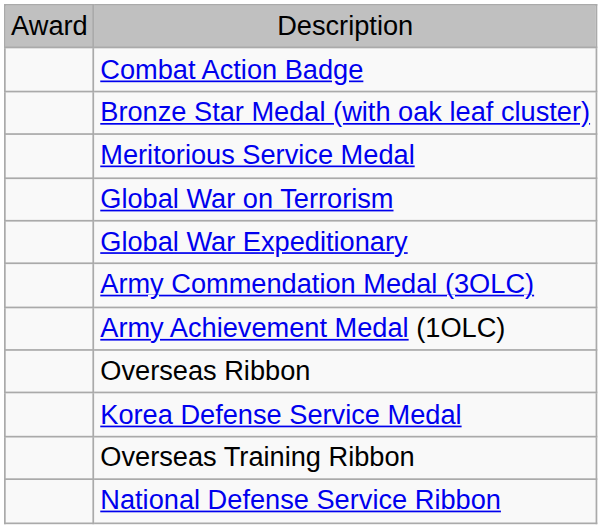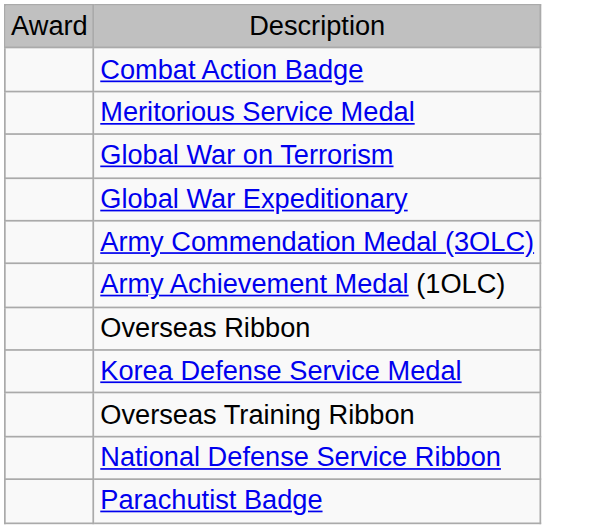- row: Bronze Star Medal (with oak leaf cluster)
+ row: Parachutist Badge
